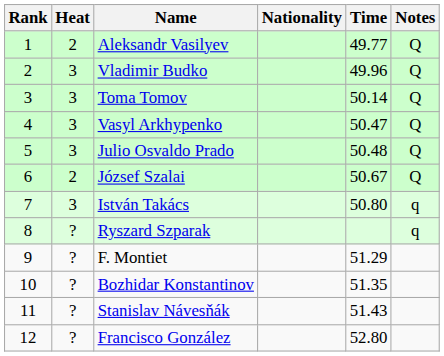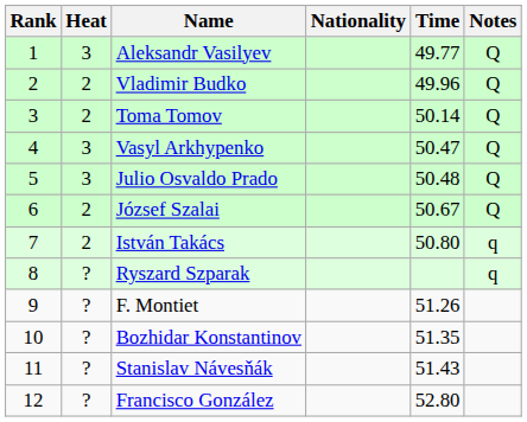Aleksandr Vasilyev | Heat: 2 -> 3
Vladimir Budko | Heat: 3 -> 2
Toma Tomov | Heat: 3 -> 2
István Takács | Heat: 3 -> 2
F. Montiet | Time: 51.29 -> 51.26
